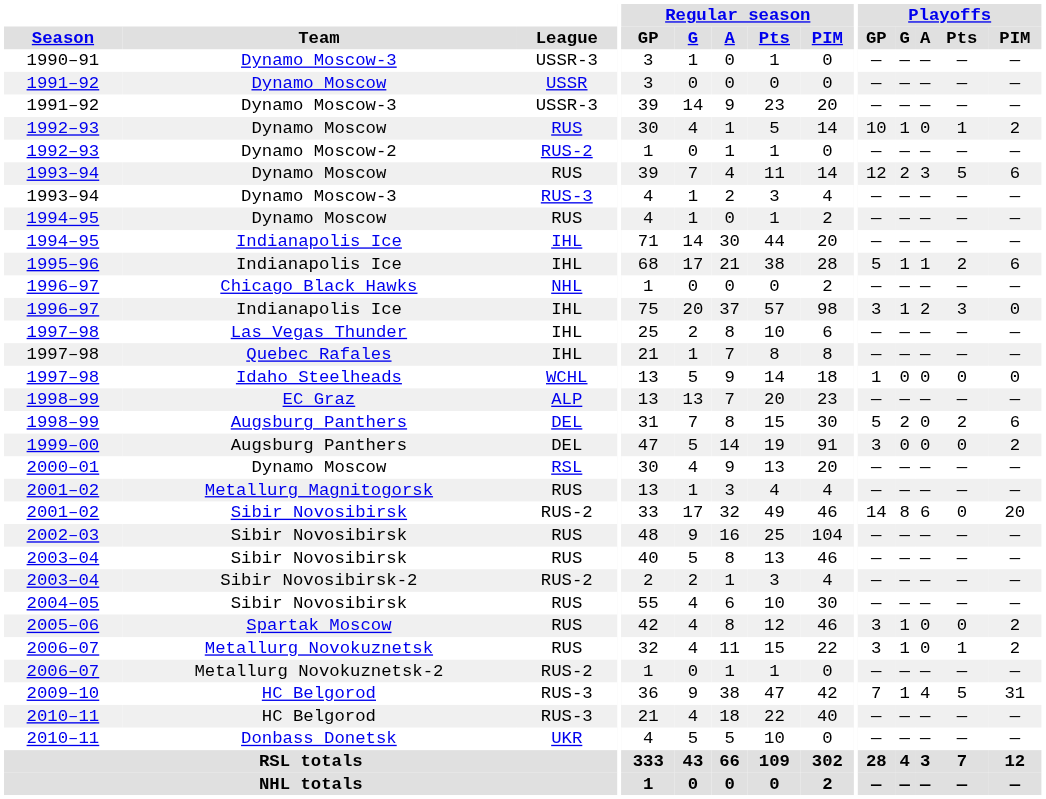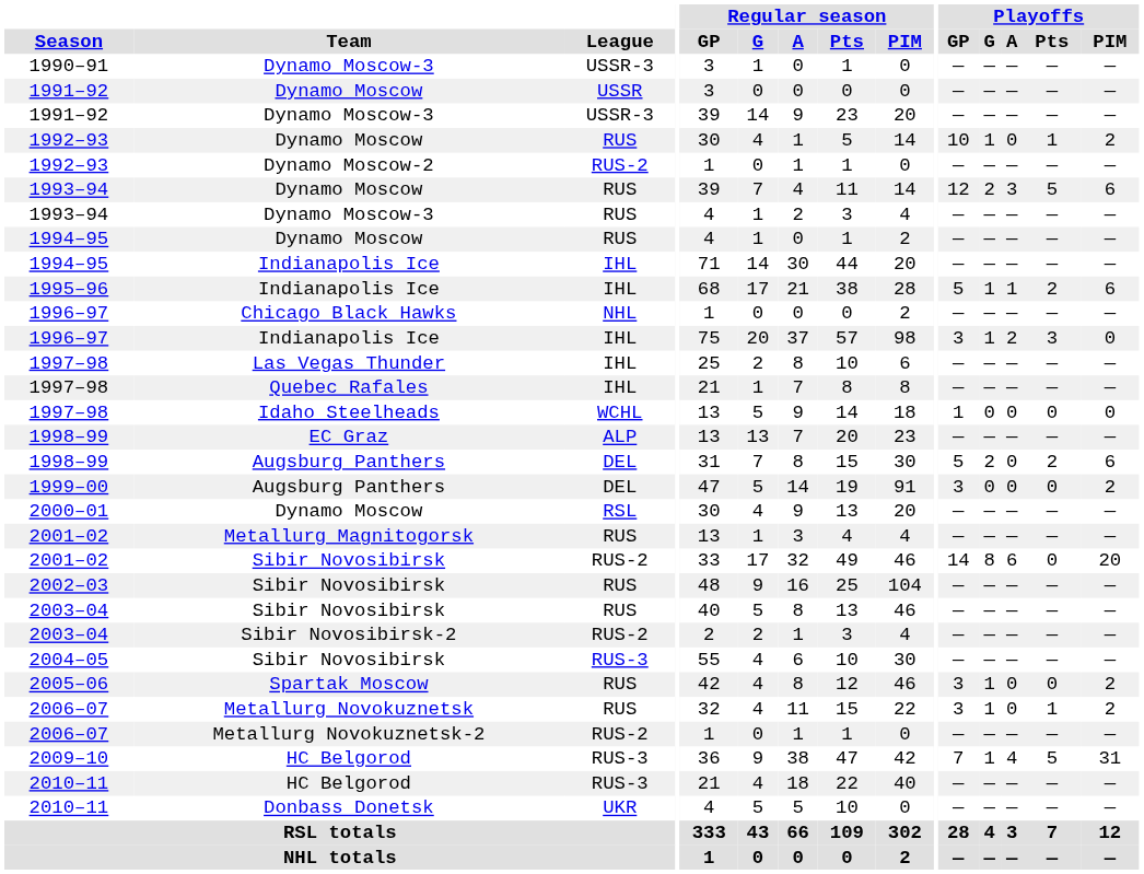1993–94 / Dynamo Moscow-3 | League: RUS-3 -> RUS
2004–05 | League: RUS -> RUS-3
